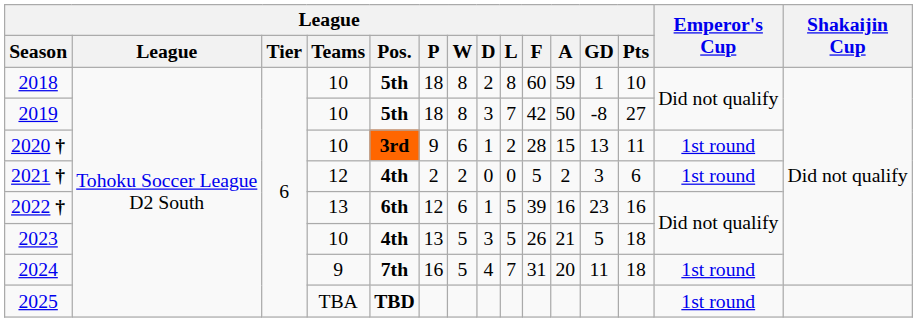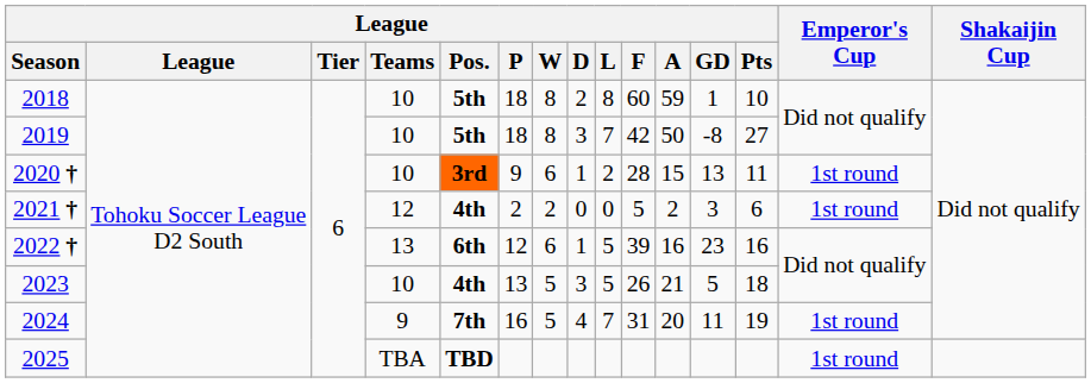2024 | League / Pts: 18 -> 19
